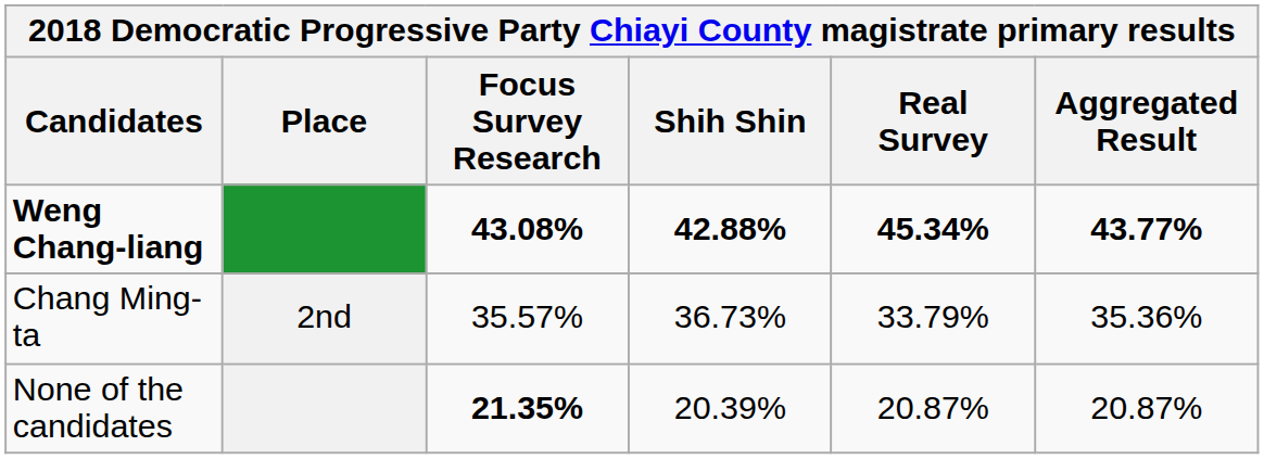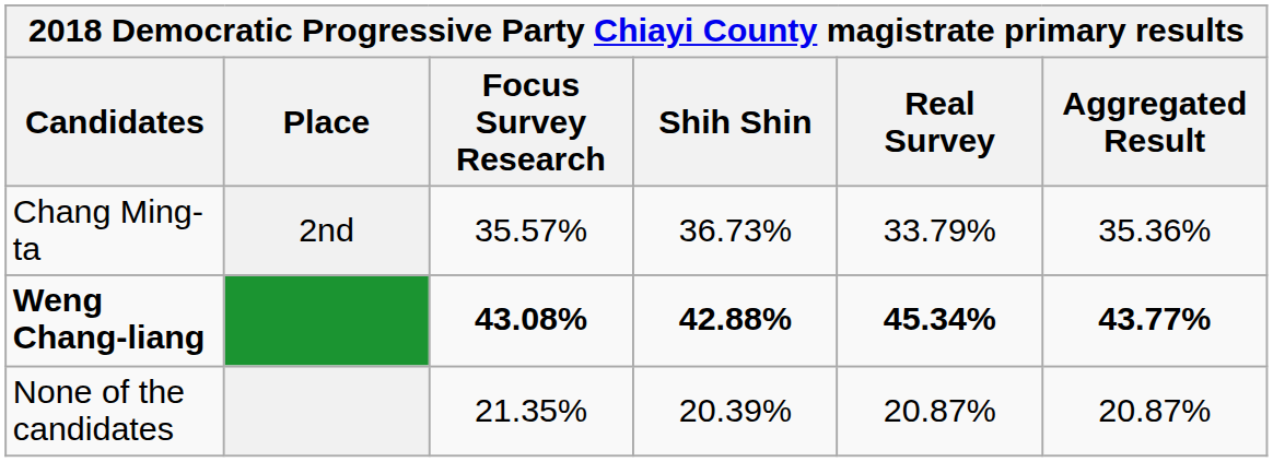rows swapped: Weng Chang-liang <-> Chang Ming-ta
None of the candidates | Focus Survey Research: bold -> normal
